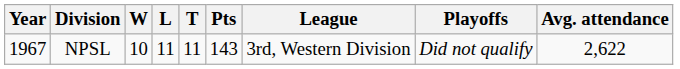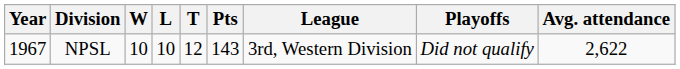NPSL | L: 11 -> 10
NPSL | T: 11 -> 12
